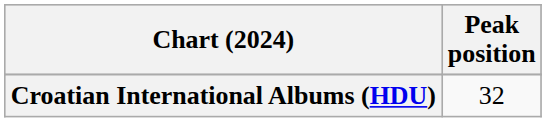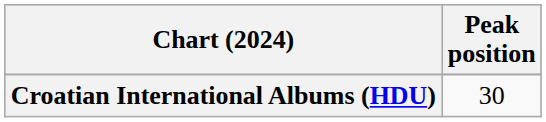Croatian International Albums (HDU) | Peak position: 32 -> 30
